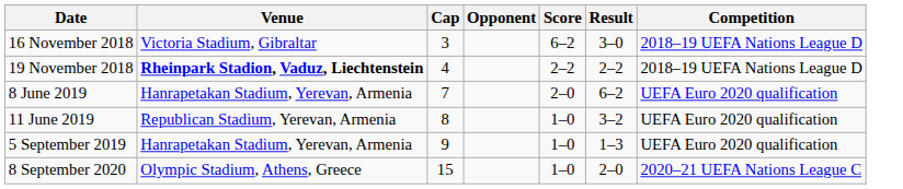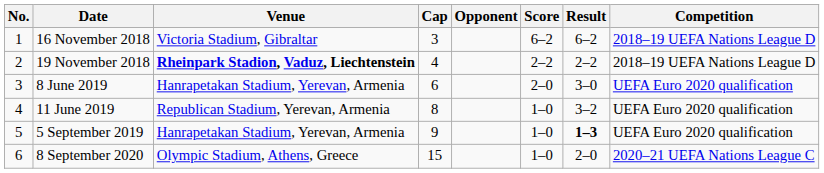+ column: No. | 1 | 2 | 3 | 4 | 5 | 6
16 November 2018 | Result: 3–0 -> 6–2
8 June 2019 | Cap: 7 -> 6
8 June 2019 | Result: 6–2 -> 3–0
5 September 2019 | Result: normal -> bold
